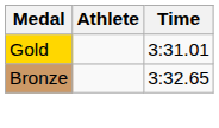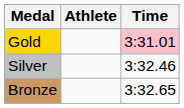Gold | Time: no background -> pink background
+ row: Silver | 3:32.46
